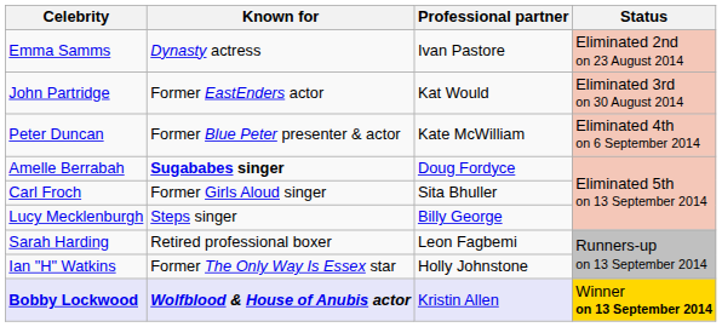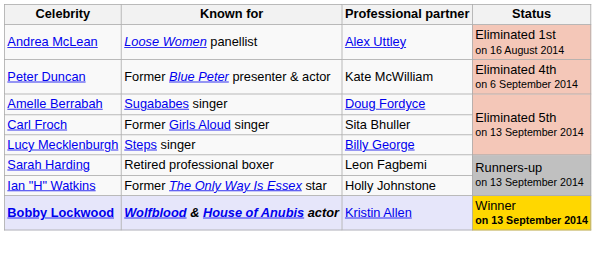+ row: Andrea McLean | Loose Women panellist | Alex Uttley | Eliminated 1st on 16 August 2014
- row: Emma Samms | Dynasty actress | Ivan Pastore | Eliminated 2nd on 23 August 2014
- row: John Partridge | Former EastEnders actor | Kat Would | Eliminated 3rd on 30 August 2014
Amelle Berrabah | Known for: bold -> normal
